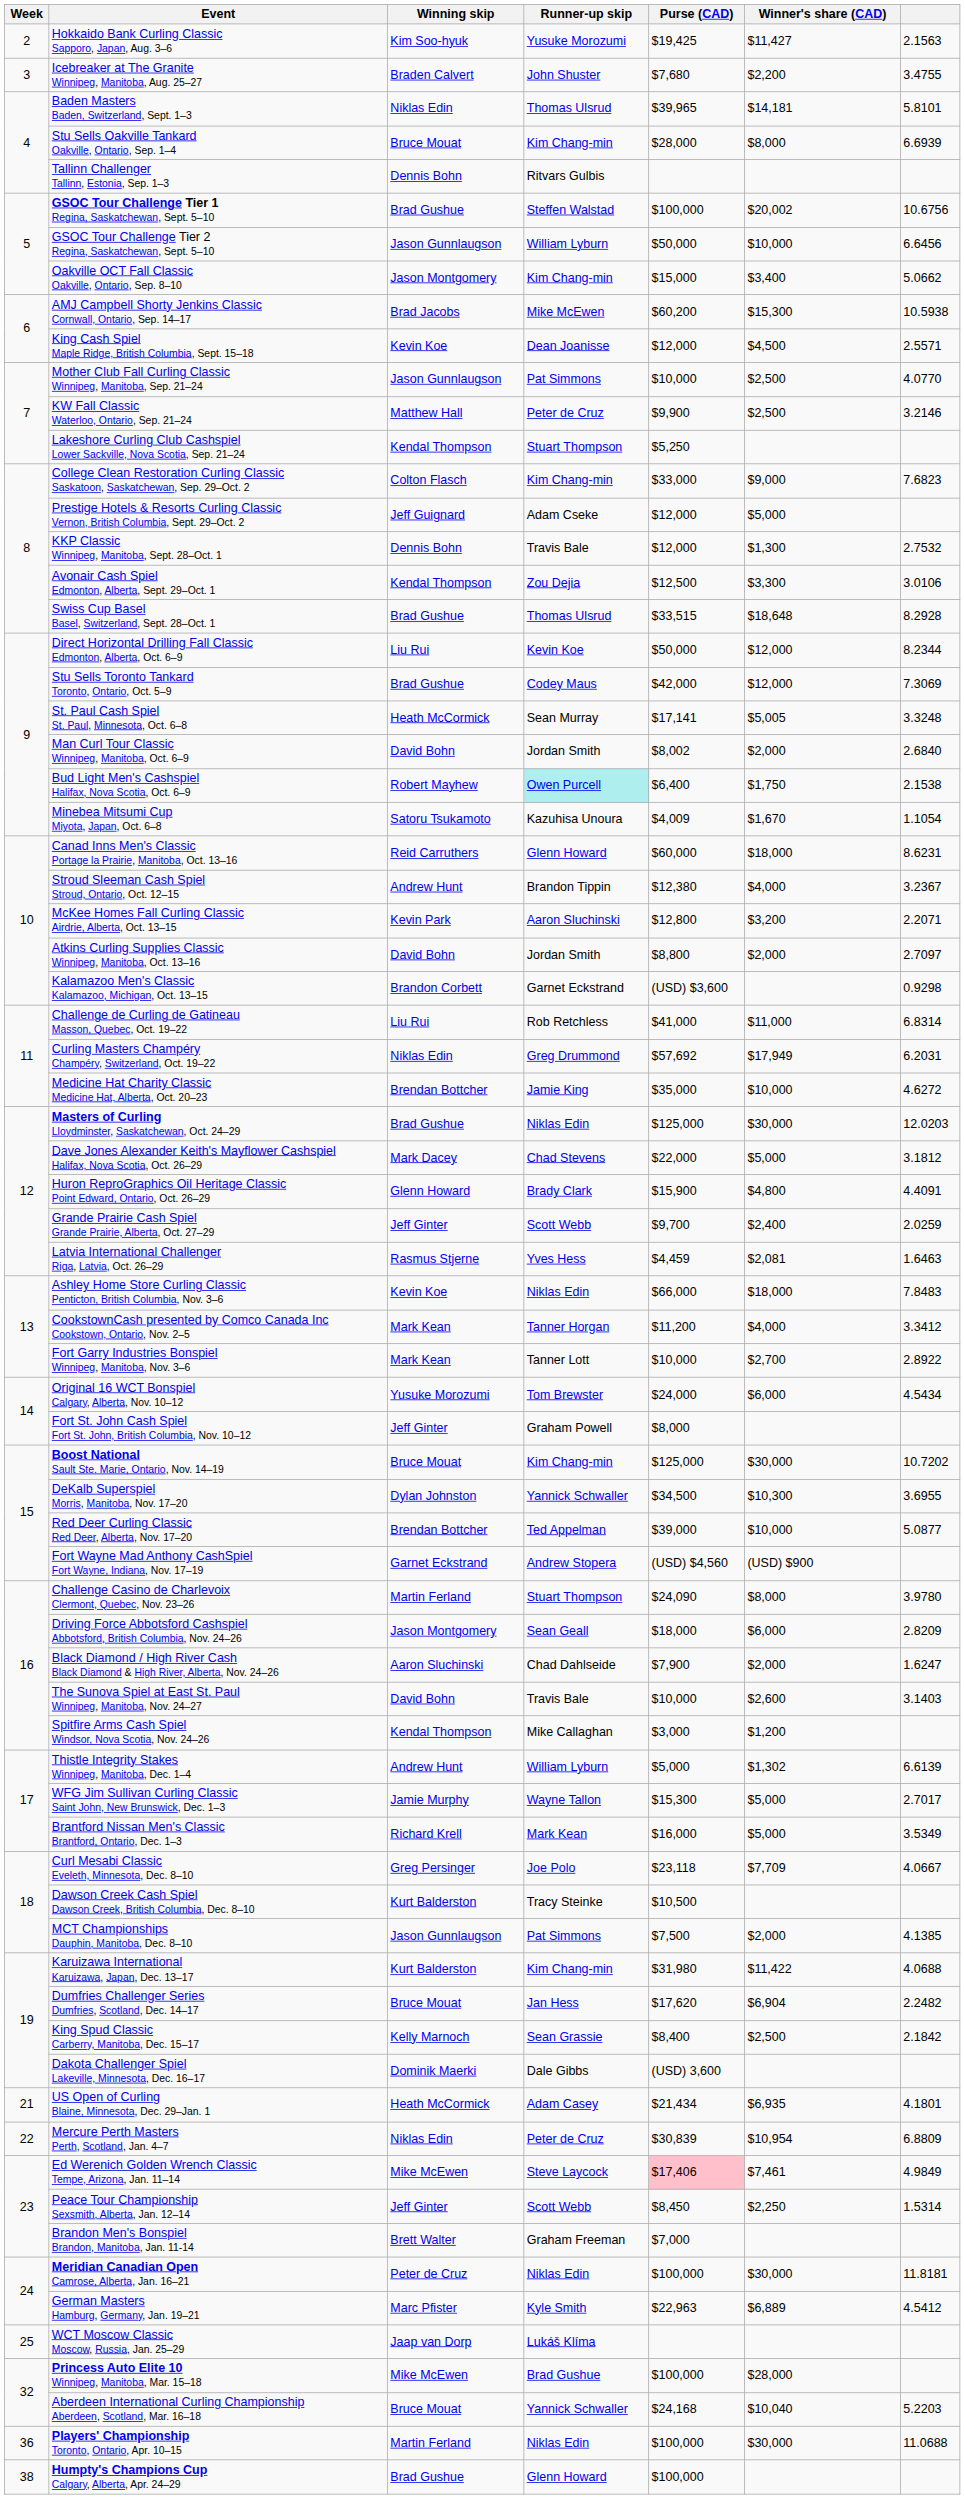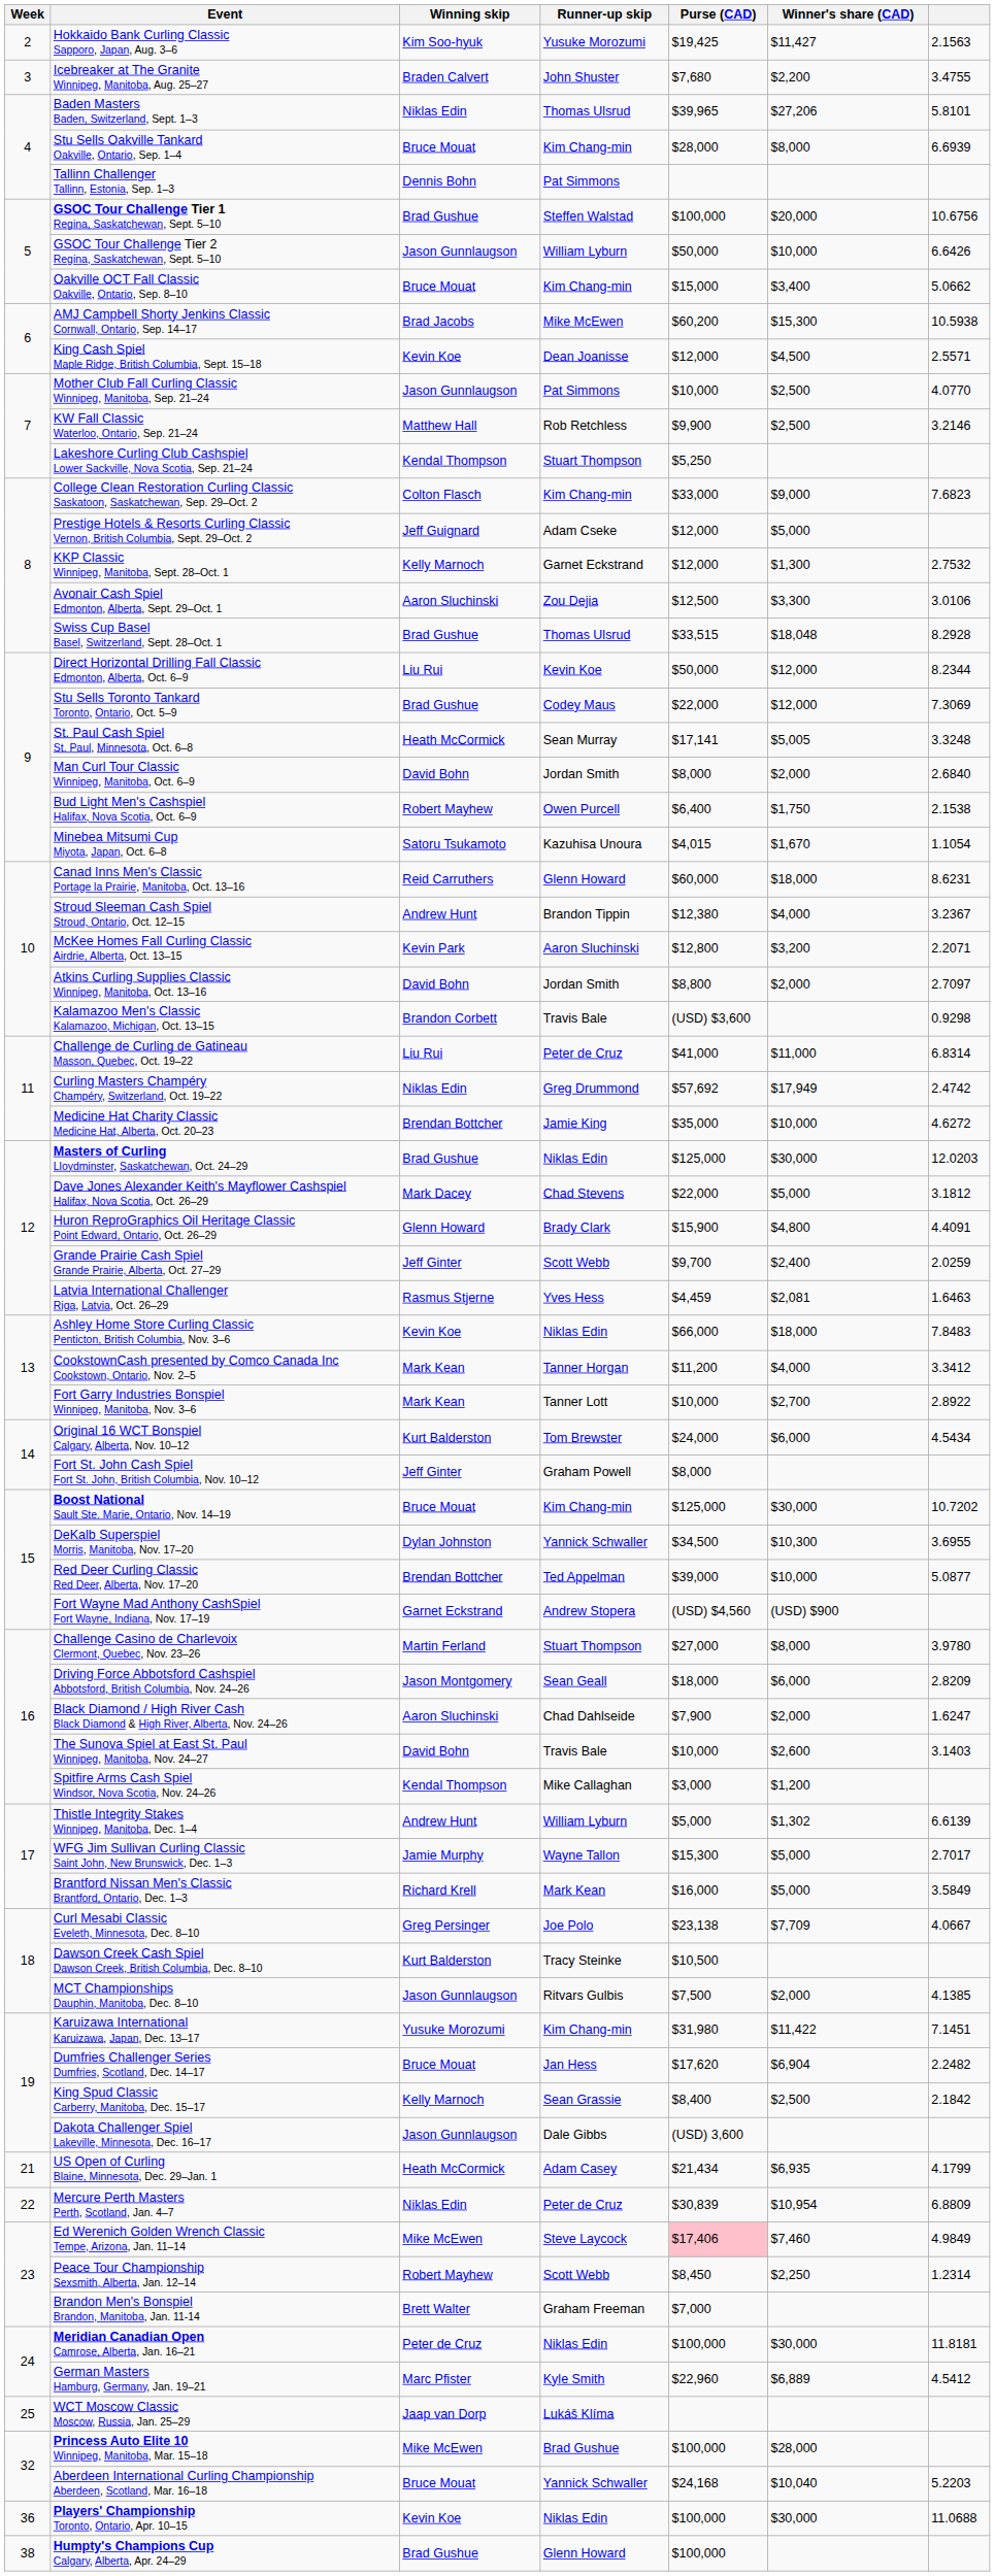Baden Masters Baden, Switzerland, Sept. 1–3 | Winner's share (CAD): $14,181 -> $27,206
Tallinn Challenger Tallinn, Estonia, Sep. 1–3 | Runner-up skip: Ritvars Gulbis -> Pat Simmons
GSOC Tour Challenge Tier 1 Regina, Saskatchewan, Sept. 5–10 | Winner's share (CAD): $20,002 -> $20,000
GSOC Tour Challenge Tier 2 Regina, Saskatchewan, Sept. 5–10 | column 7: 6.6456 -> 6.6426
Oakville OCT Fall Classic Oakville, Ontario, Sep. 8–10 | Winning skip: Jason Montgomery -> Bruce Mouat
KW Fall Classic Waterloo, Ontario, Sep. 21–24 | Runner-up skip: Peter de Cruz -> Rob Retchless
KKP Classic Winnipeg, Manitoba, Sept. 28–Oct. 1 | Winning skip: Dennis Bohn -> Kelly Marnoch
KKP Classic Winnipeg, Manitoba, Sept. 28–Oct. 1 | Runner-up skip: Travis Bale -> Garnet Eckstrand
Avonair Cash Spiel Edmonton, Alberta, Sept. 29–Oct. 1 | Winning skip: Kendal Thompson -> Aaron Sluchinski
Swiss Cup Basel Basel, Switzerland, Sept. 28–Oct. 1 | Winner's share (CAD): $18,648 -> $18,048
Stu Sells Toronto Tankard Toronto, Ontario, Oct. 5–9 | Purse (CAD): $42,000 -> $22,000
Man Curl Tour Classic Winnipeg, Manitoba, Oct. 6–9 | Purse (CAD): $8,002 -> $8,000
Bud Light Men's Cashspiel Halifax, Nova Scotia, Oct. 6–9 | Runner-up skip: paleturquoise background -> no background
Minebea Mitsumi Cup Miyota, Japan, Oct. 6–8 | Purse (CAD): $4,009 -> $4,015
Kalamazoo Men's Classic Kalamazoo, Michigan, Oct. 13–15 | Runner-up skip: Garnet Eckstrand -> Travis Bale
Challenge de Curling de Gatineau Masson, Quebec, Oct. 19–22 | Runner-up skip: Rob Retchless -> Peter de Cruz
Curling Masters Champéry Champéry, Switzerland, Oct. 19–22 | column 7: 6.2031 -> 2.4742
Original 16 WCT Bonspiel Calgary, Alberta, Nov. 10–12 | Winning skip: Yusuke Morozumi -> Kurt Balderston
Challenge Casino de Charlevoix Clermont, Quebec, Nov. 23–26 | Purse (CAD): $24,090 -> $27,000
Brantford Nissan Men's Classic Brantford, Ontario, Dec. 1–3 | column 7: 3.5349 -> 3.5849
Curl Mesabi Classic Eveleth, Minnesota, Dec. 8–10 | Purse (CAD): $23,118 -> $23,138
MCT Championships Dauphin, Manitoba, Dec. 8–10 | Runner-up skip: Pat Simmons -> Ritvars Gulbis
Karuizawa International Karuizawa, Japan, Dec. 13–17 | Winning skip: Kurt Balderston -> Yusuke Morozumi
Karuizawa International Karuizawa, Japan, Dec. 13–17 | column 7: 4.0688 -> 7.1451
Dakota Challenger Spiel Lakeville, Minnesota, Dec. 16–17 | Winning skip: Dominik Maerki -> Jason Gunnlaugson
US Open of Curling Blaine, Minnesota, Dec. 29–Jan. 1 | column 7: 4.1801 -> 4.1799
Ed Werenich Golden Wrench Classic Tempe, Arizona, Jan. 11–14 | Winner's share (CAD): $7,461 -> $7,460
Peace Tour Championship Sexsmith, Alberta, Jan. 12–14 | Winning skip: Jeff Ginter -> Robert Mayhew
Peace Tour Championship Sexsmith, Alberta, Jan. 12–14 | column 7: 1.5314 -> 1.2314
German Masters Hamburg, Germany, Jan. 19–21 | Purse (CAD): $22,963 -> $22,960
Players' Championship Toronto, Ontario, Apr. 10–15 | Winning skip: Martin Ferland -> Kevin Koe
